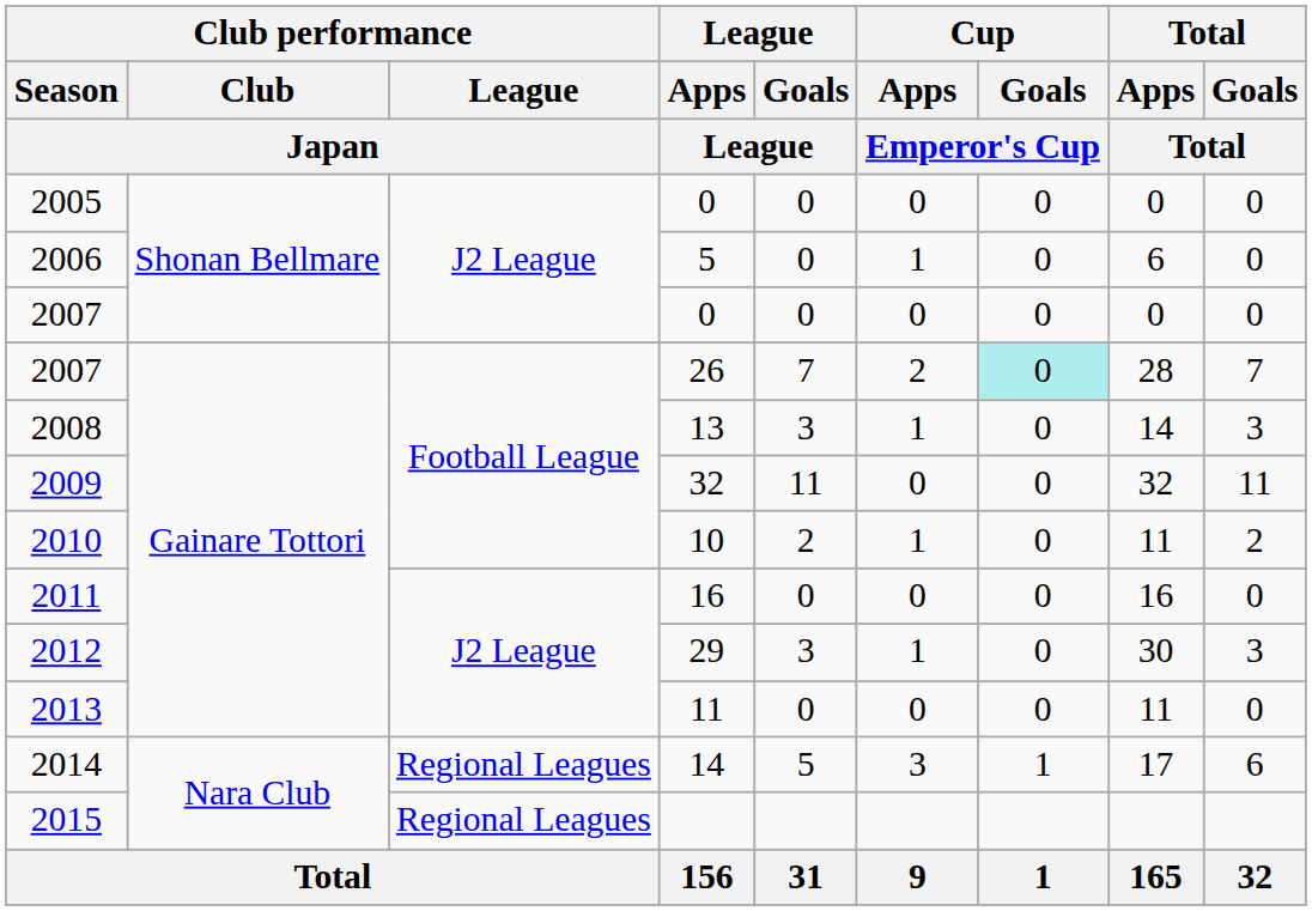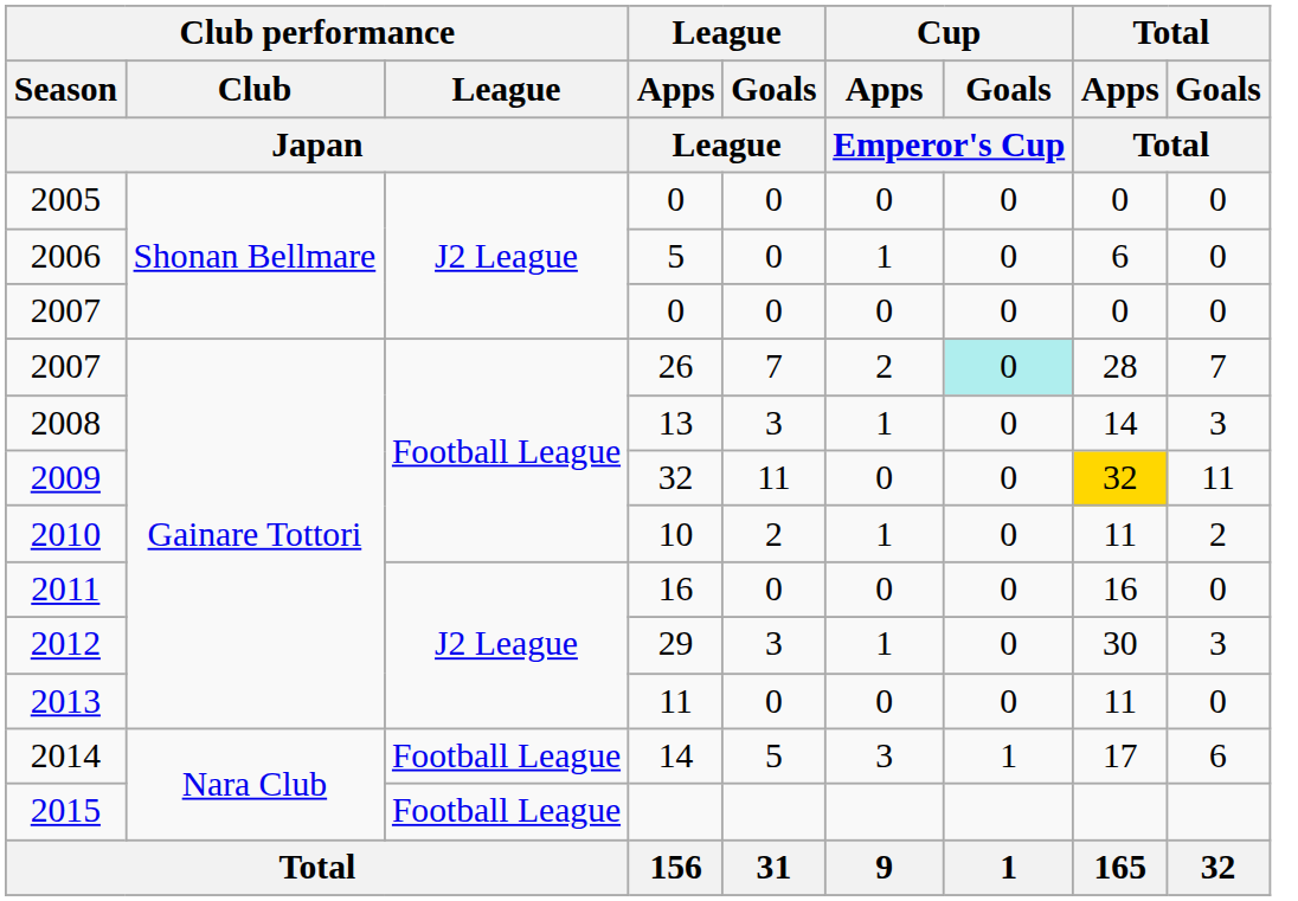2009 | Total / Apps / Total: no background -> gold background
2014 | Club performance / League / Japan: Regional Leagues -> Football League
2015 | Club performance / League / Japan: Regional Leagues -> Football League
